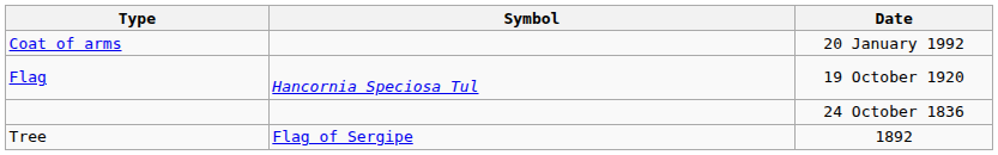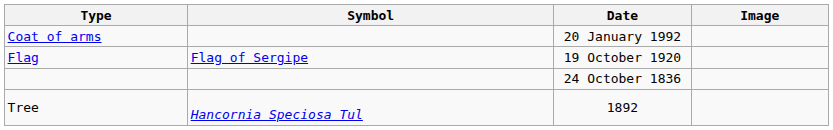+ column: Image
Flag | Symbol: Hancornia Speciosa Tul -> Flag of Sergipe
Tree | Symbol: Flag of Sergipe -> Hancornia Speciosa Tul
